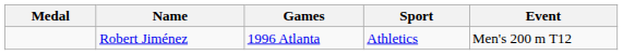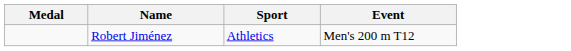- column: Games | 1996 Atlanta
